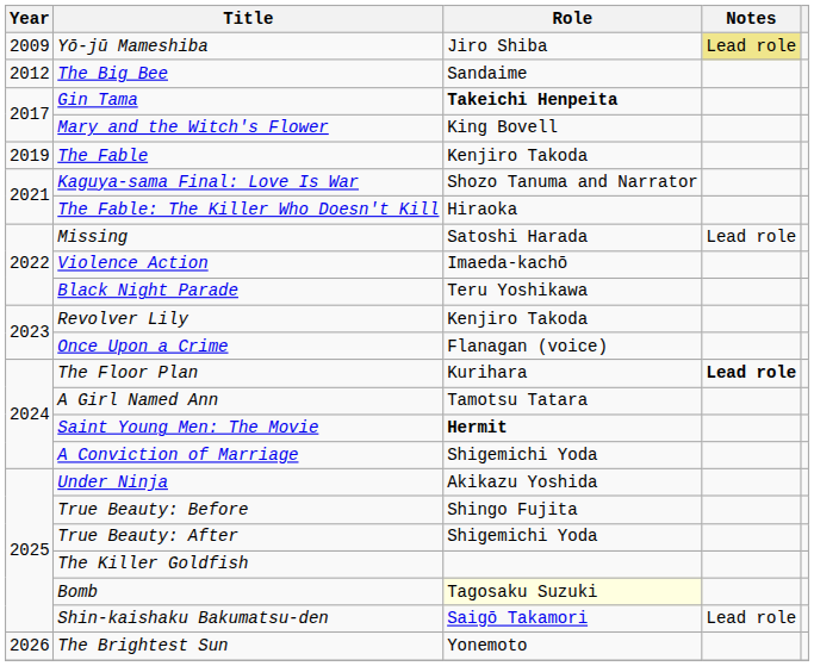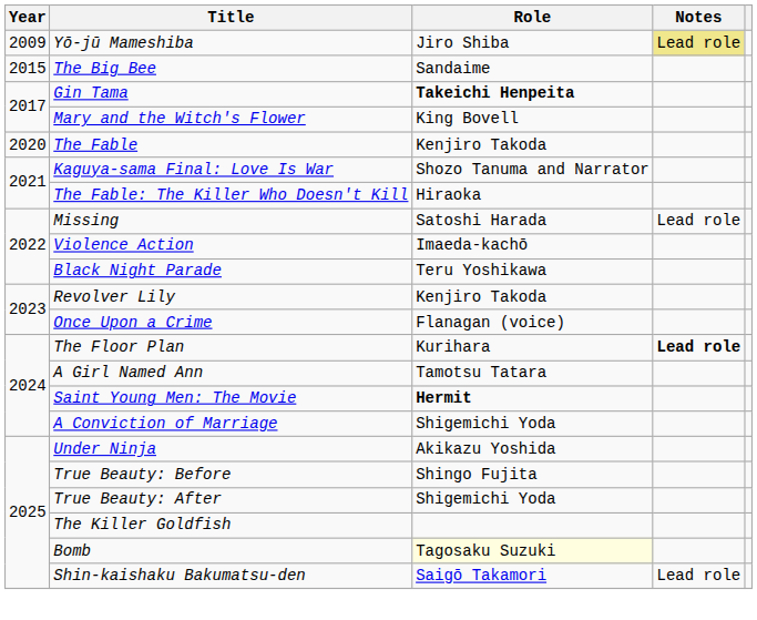The Big Bee | Year: 2012 -> 2015
The Fable | Year: 2019 -> 2020
- row: 2026 | The Brightest Sun | Yonemoto
